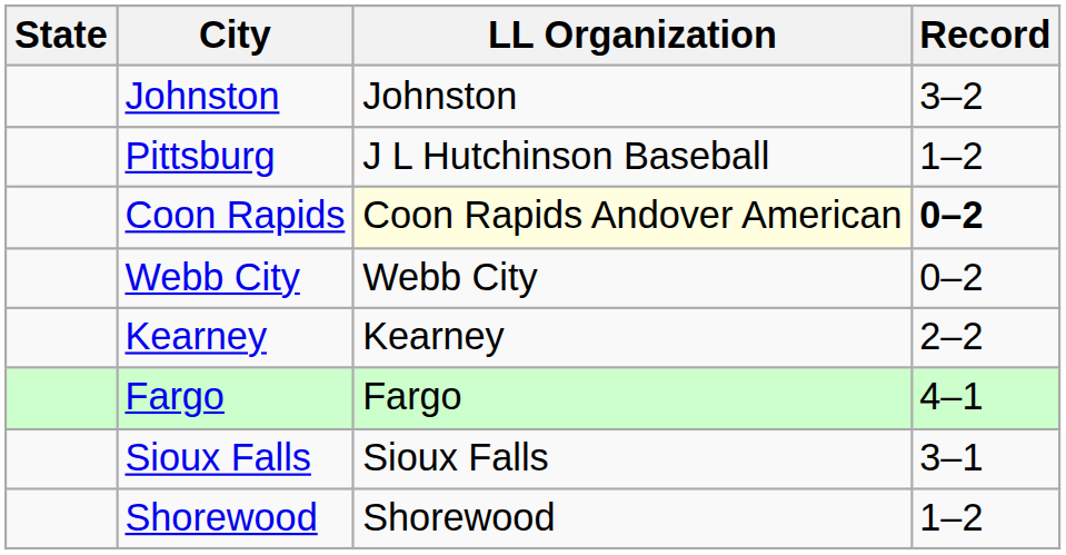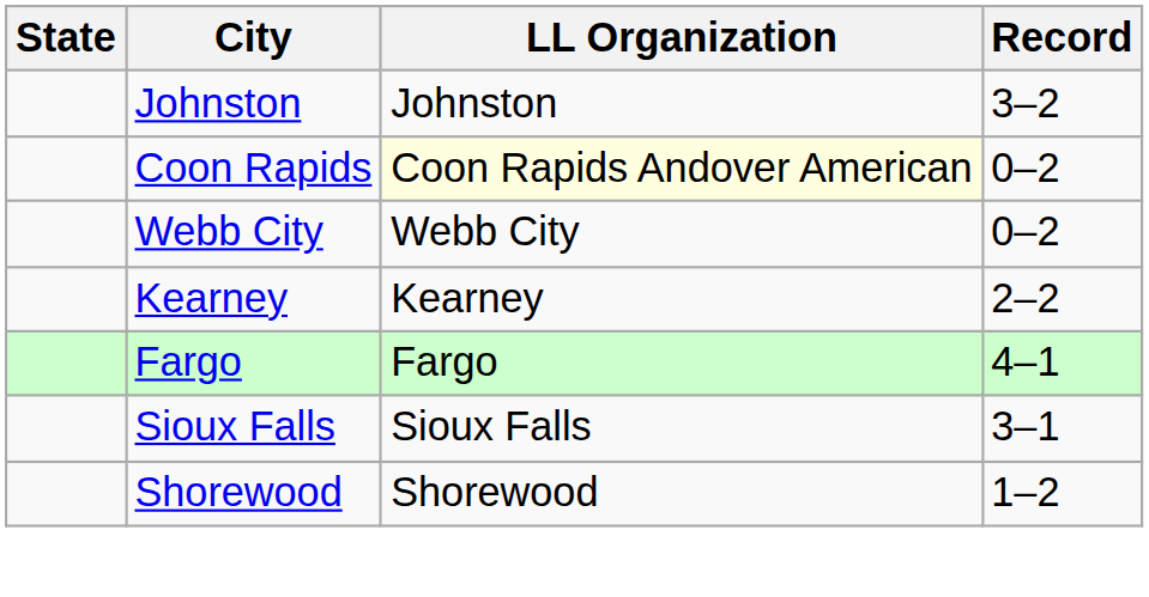- row: Pittsburg | J L Hutchinson Baseball | 1–2
Coon Rapids | Record: bold -> normal
